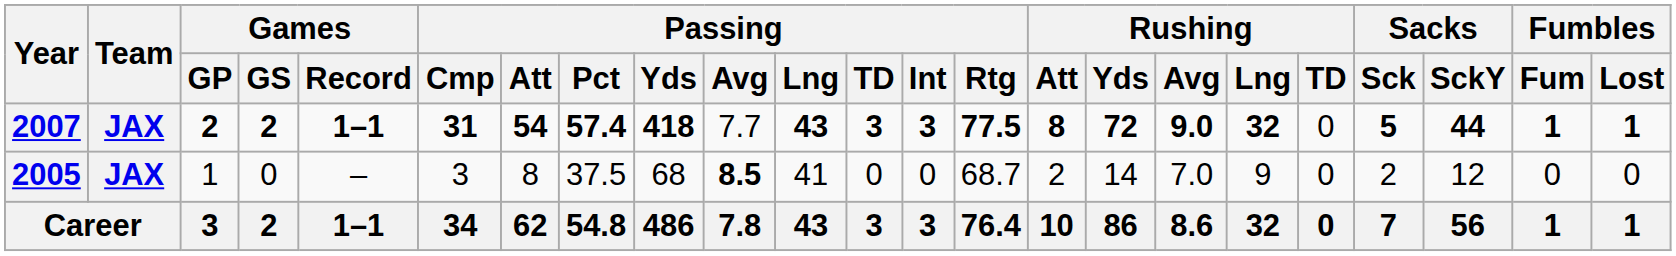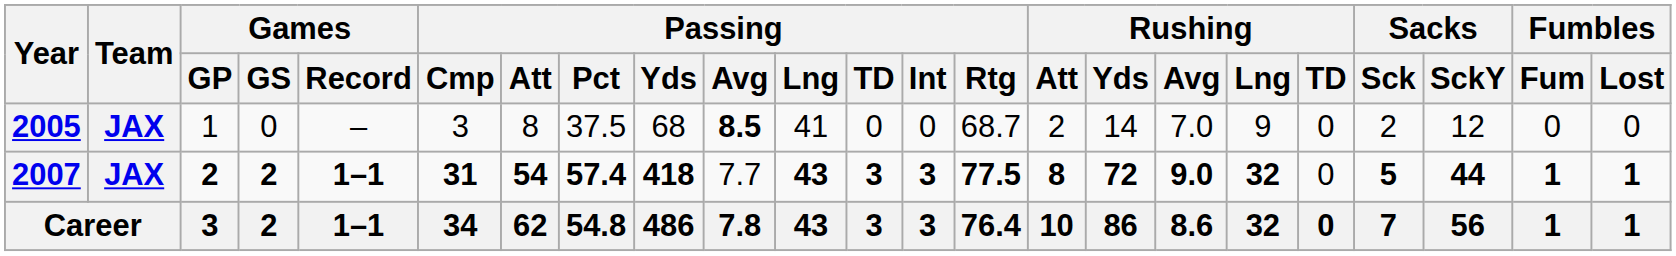rows swapped: 2005 <-> 2007
